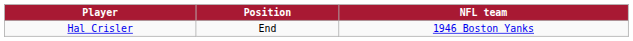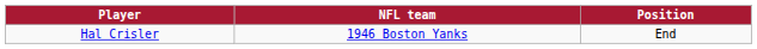columns swapped: Position <-> NFL team
